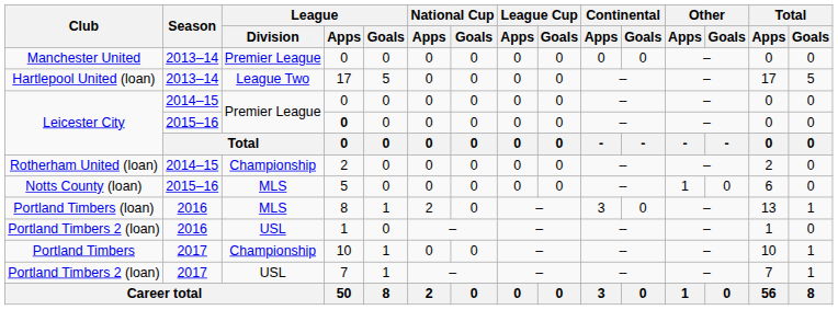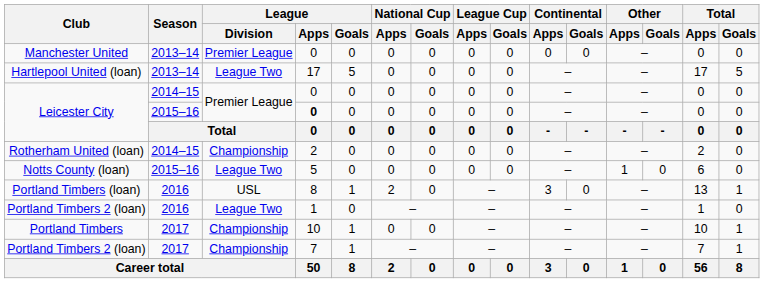Notts County (loan) | League / Division: MLS -> League Two
Portland Timbers (loan) | League / Division: MLS -> USL
Portland Timbers 2 (loan) / 2016 | League / Division: USL -> League Two
Portland Timbers 2 (loan) / 2017 | League / Division: USL -> Championship
